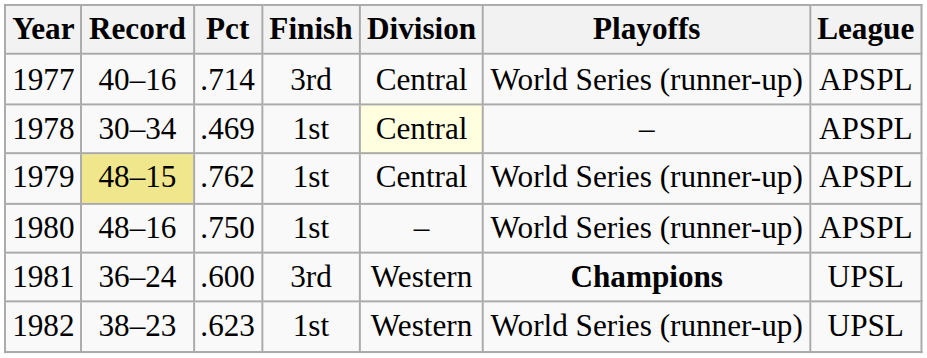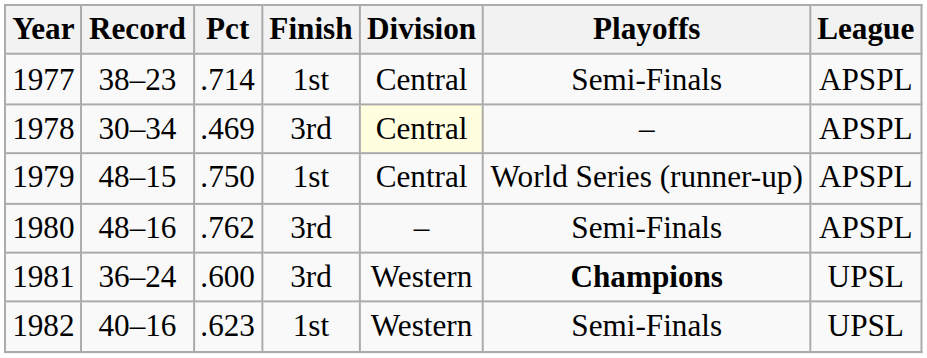1977 | Record: 40–16 -> 38–23
1977 | Finish: 3rd -> 1st
1977 | Playoffs: World Series (runner-up) -> Semi-Finals
1978 | Finish: 1st -> 3rd
1979 | Record: khaki background -> no background
1979 | Pct: .762 -> .750
1980 | Pct: .750 -> .762
1980 | Finish: 1st -> 3rd
1980 | Playoffs: World Series (runner-up) -> Semi-Finals
1982 | Record: 38–23 -> 40–16
1982 | Playoffs: World Series (runner-up) -> Semi-Finals
